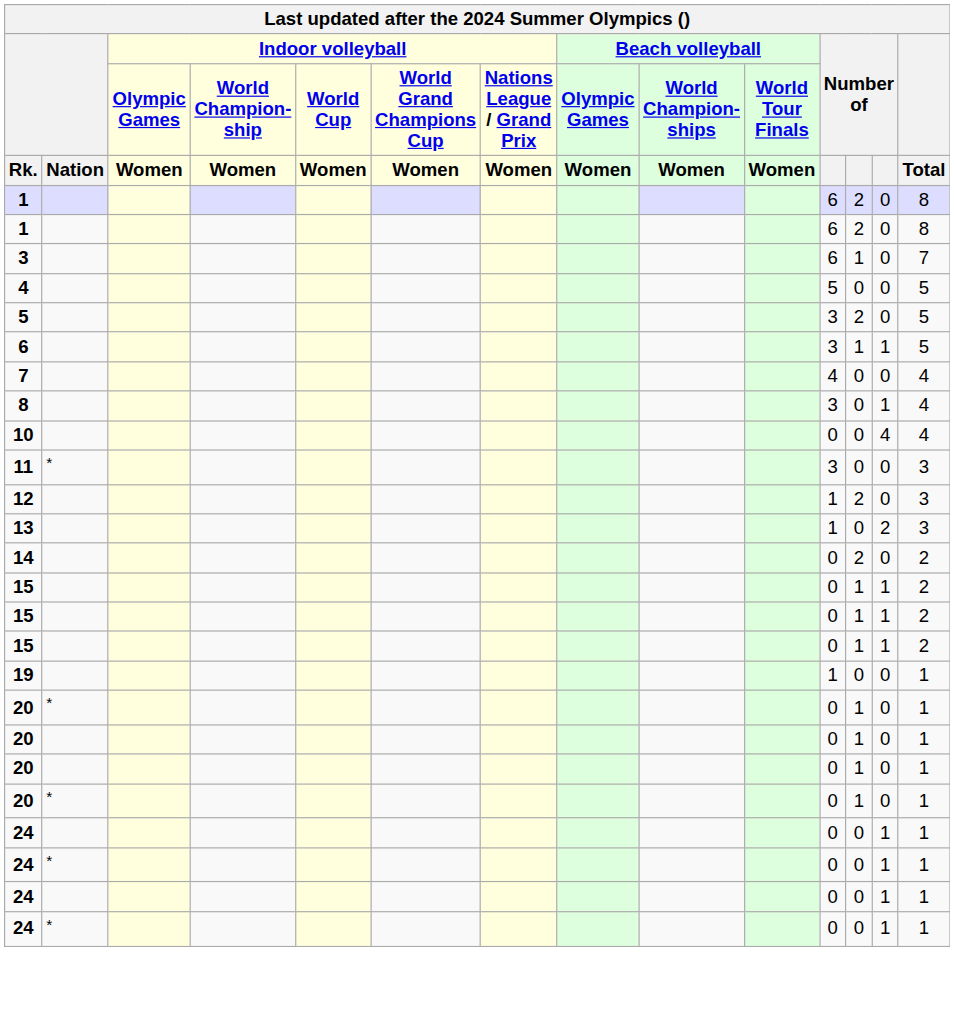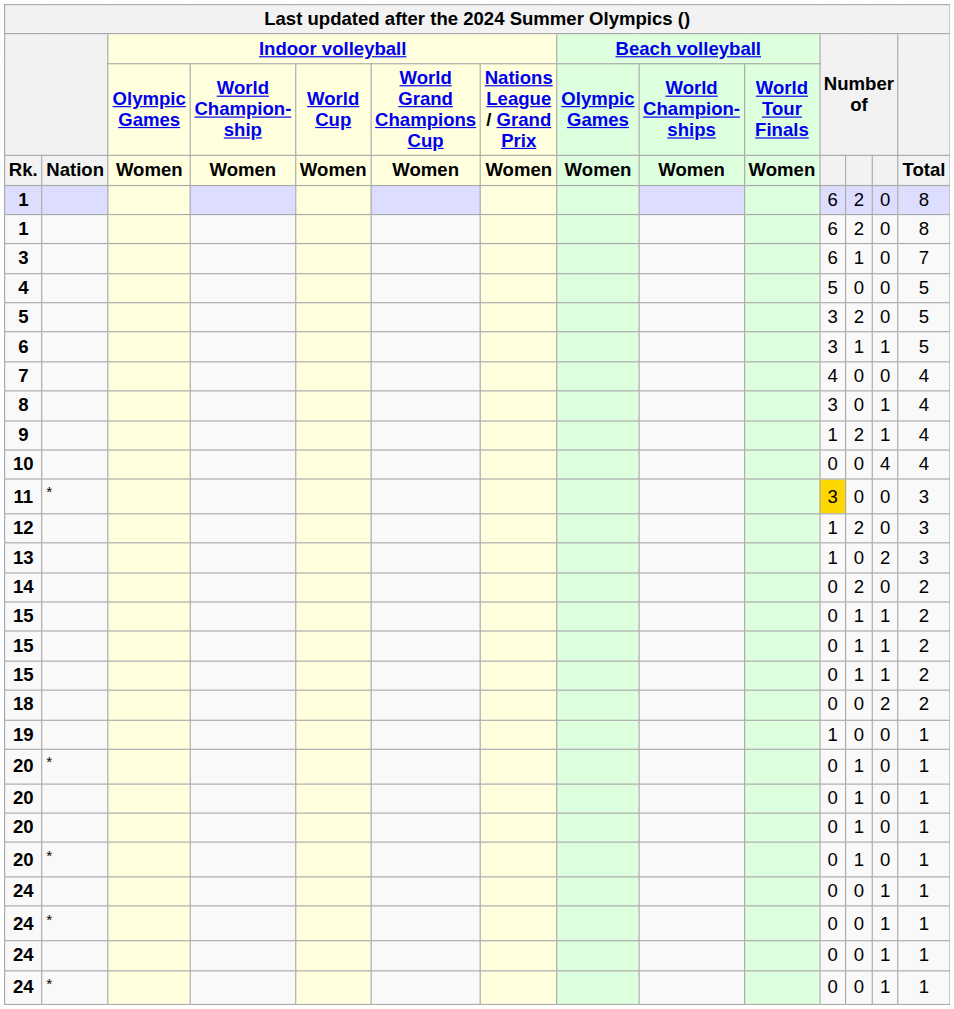+ row: 9 | 1 | 2 | 1 | 4
11 | column 11: no background -> gold background
+ row: 18 | 0 | 0 | 2 | 2
